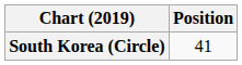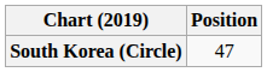South Korea (Circle) | Position: 41 -> 47
